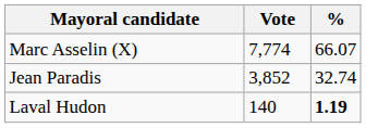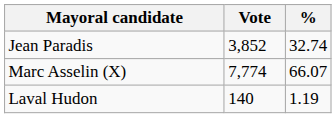rows swapped: Marc Asselin (X) <-> Jean Paradis
Laval Hudon | %: bold -> normal
